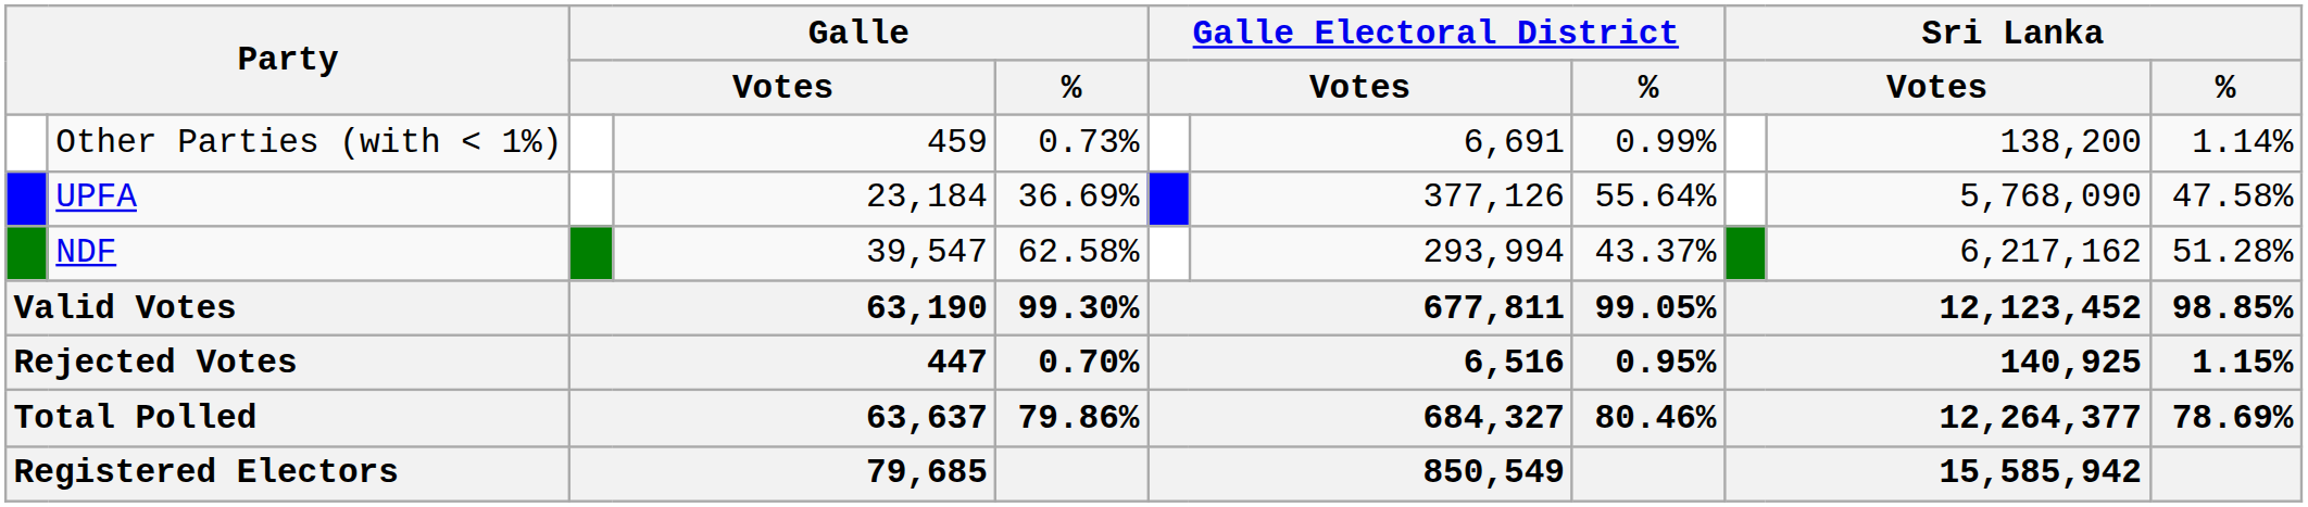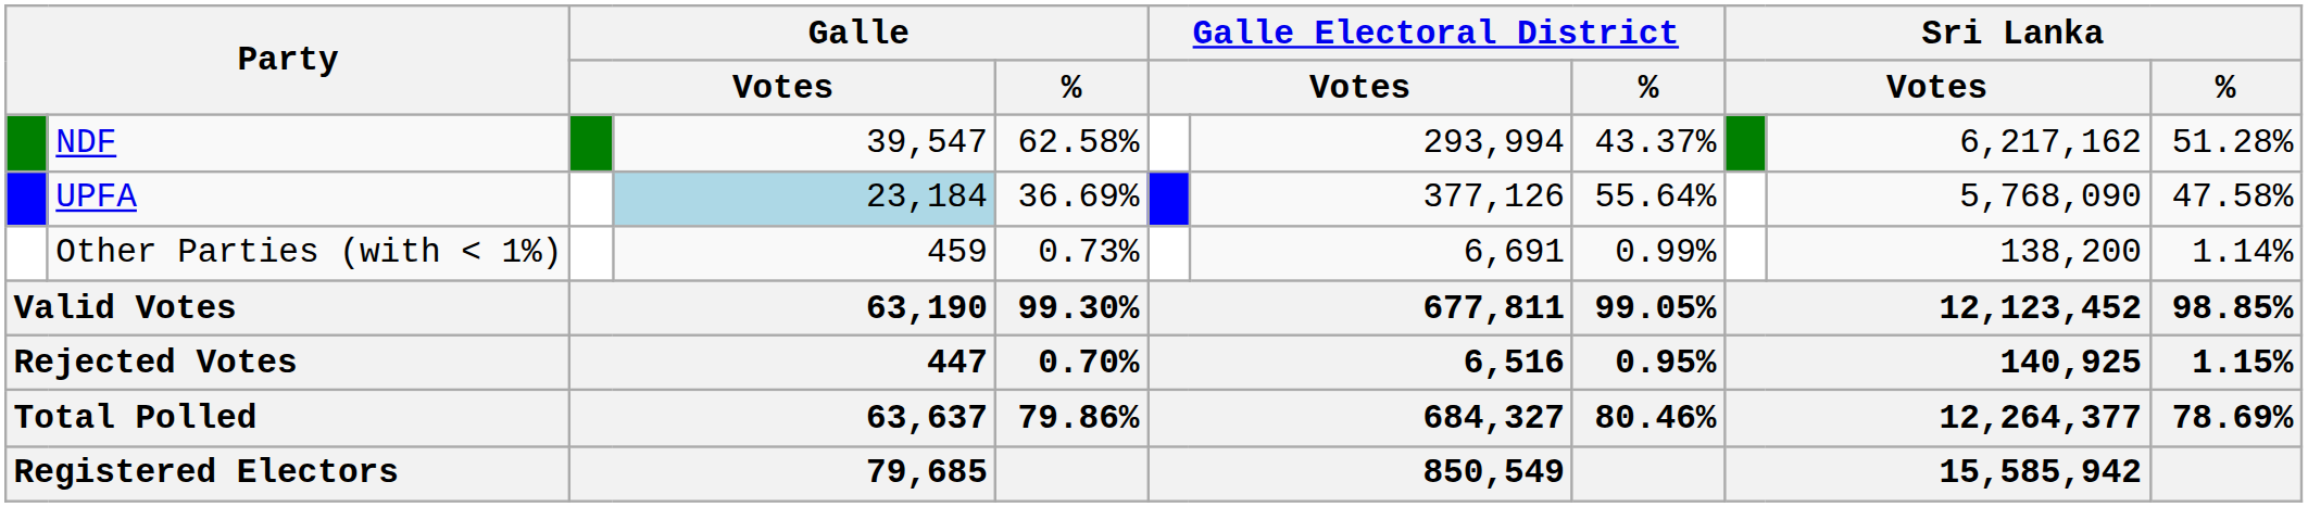rows swapped: NDF <-> Other Parties (with < 1%)
UPFA | column 4: no background -> lightblue background
